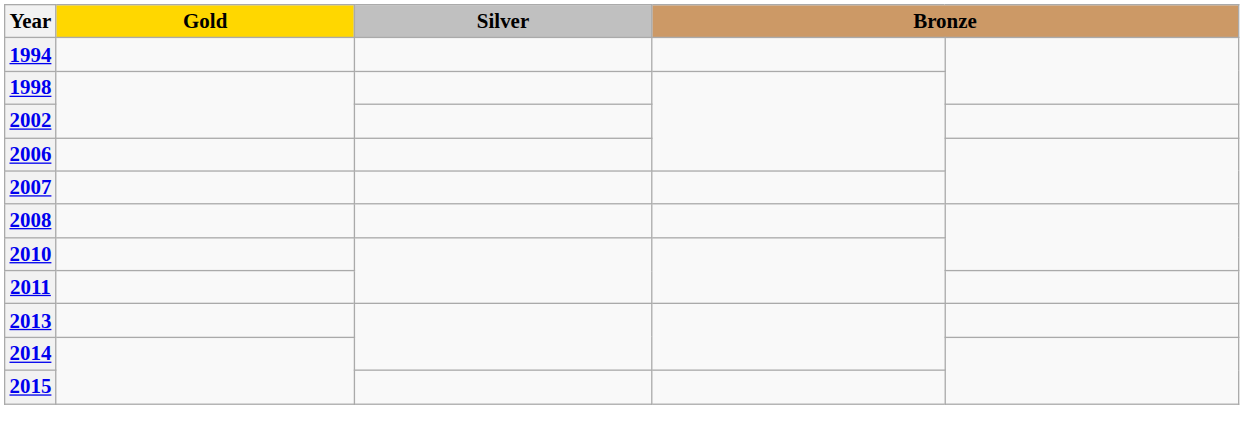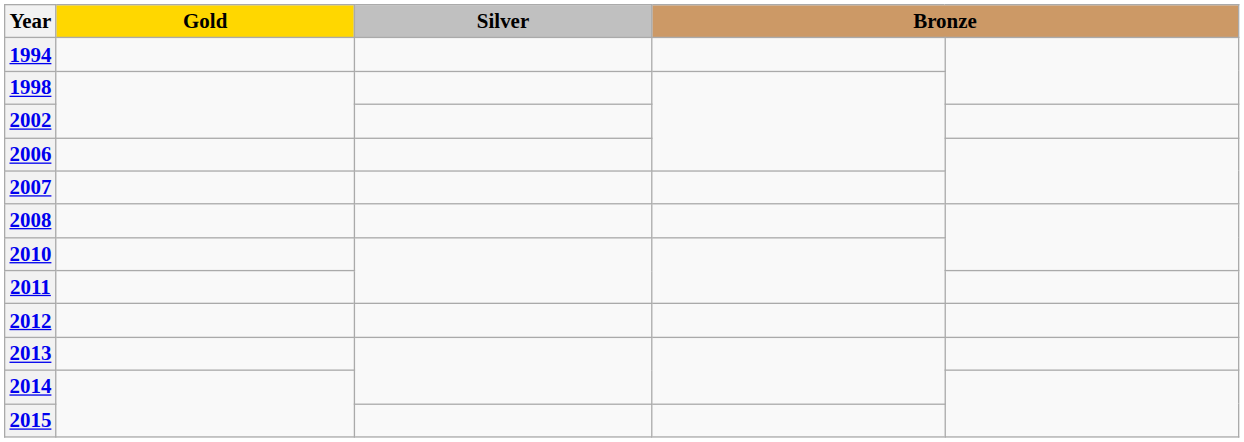+ row: 2012
